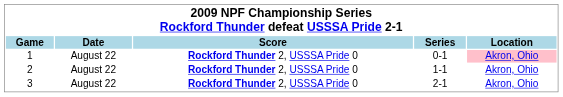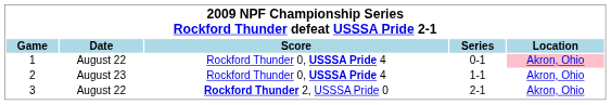1 | Score: Rockford Thunder 2, USSSA Pride 0 -> Rockford Thunder 0, USSSA Pride 4
2 | Date: August 22 -> August 23
2 | Score: Rockford Thunder 2, USSSA Pride 0 -> Rockford Thunder 0, USSSA Pride 4
